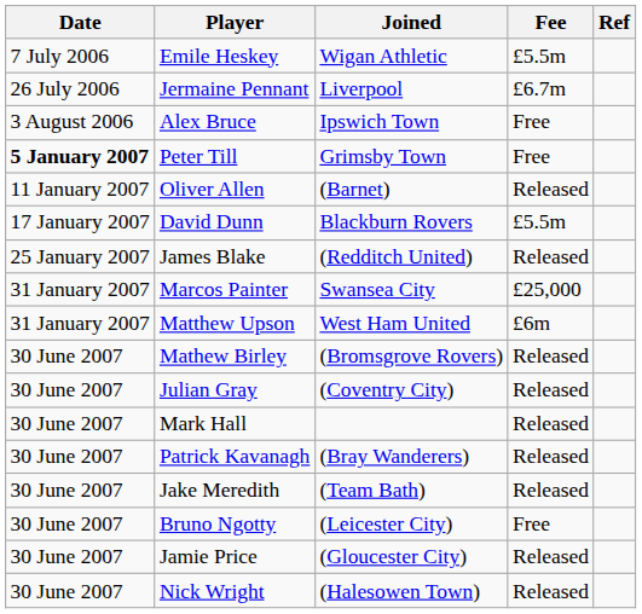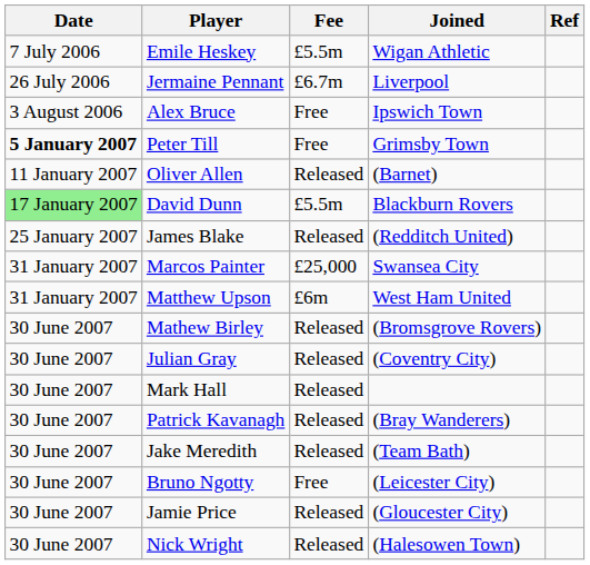columns swapped: Fee <-> Joined
David Dunn | Date: no background -> lightgreen background
